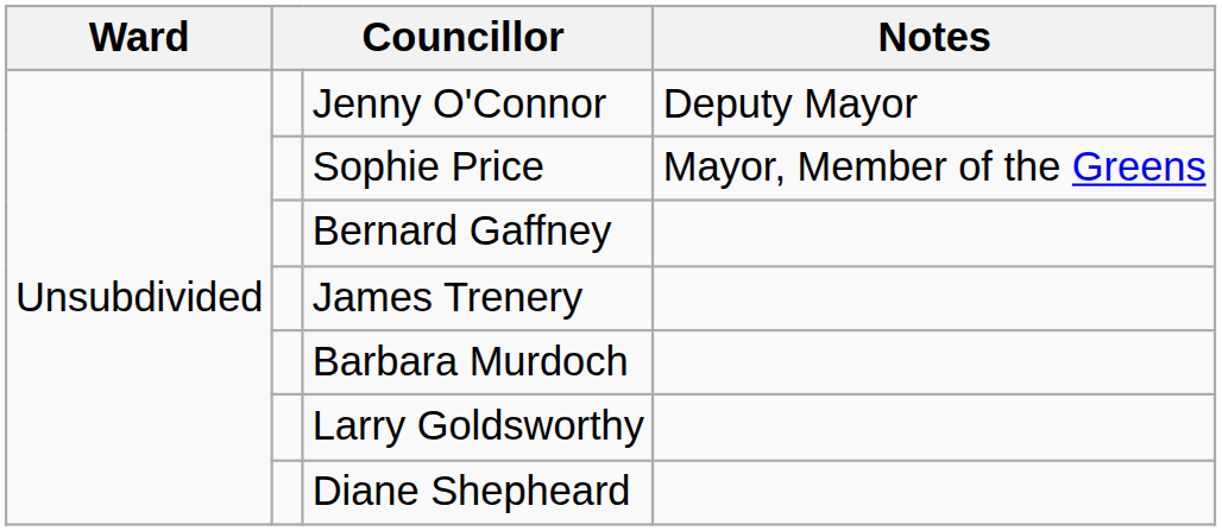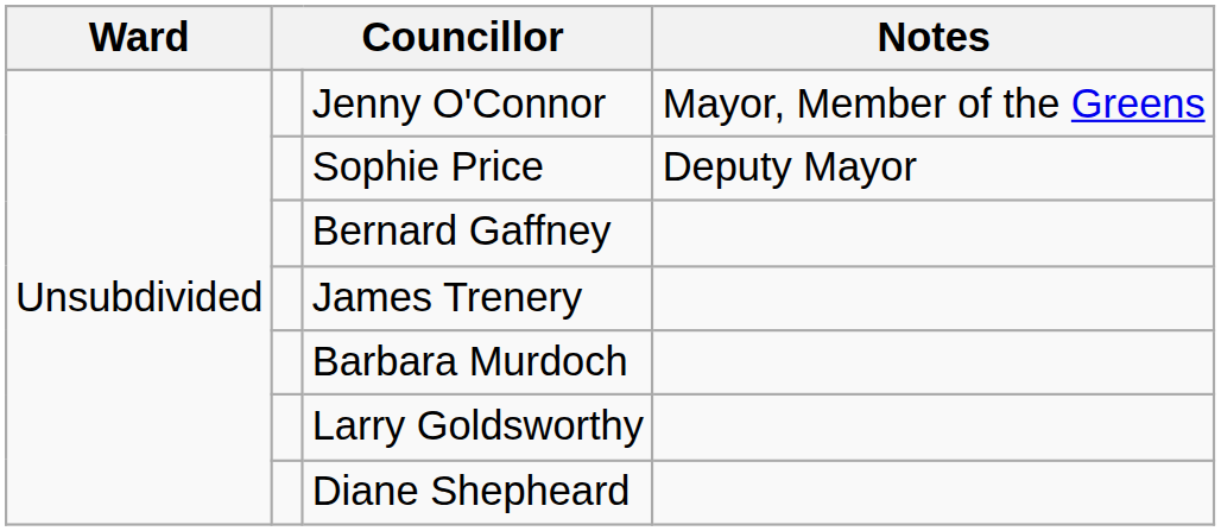Jenny O'Connor | Notes: Deputy Mayor -> Mayor, Member of the Greens
Sophie Price | Notes: Mayor, Member of the Greens -> Deputy Mayor
